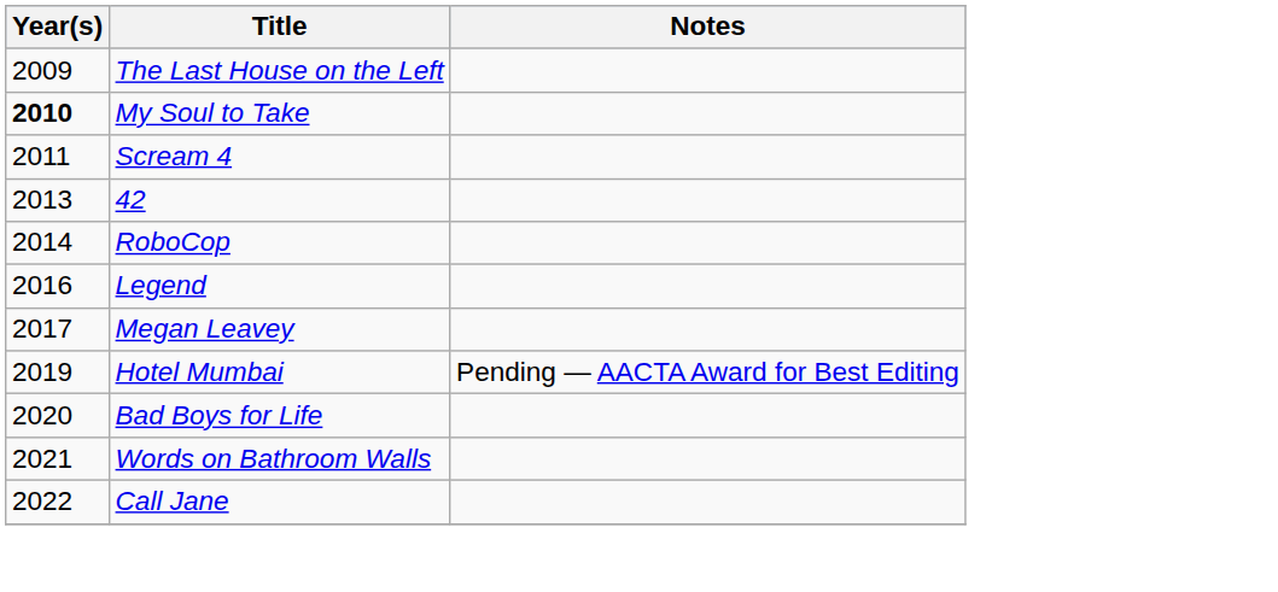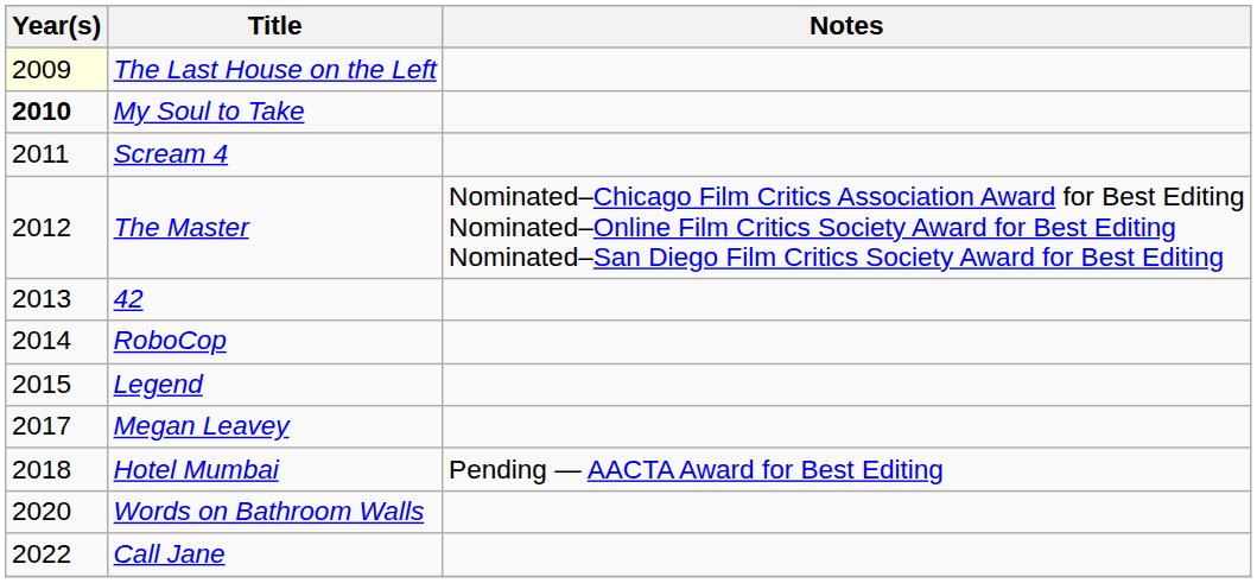The Last House on the Left | Year(s): no background -> lightyellow background
+ row: 2012 | The Master | Nominated–Chicago Film Critics Association Award for Best Editing Nominated–Online Film Critics Society Award for Best Editing Nominated–San Diego Film Critics Society Award for Best Editing
Legend | Year(s): 2016 -> 2015
Hotel Mumbai | Year(s): 2019 -> 2018
- row: 2020 | Bad Boys for Life
Words on Bathroom Walls | Year(s): 2021 -> 2020
